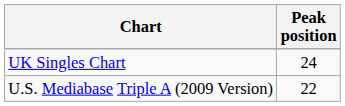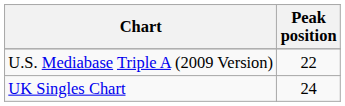rows swapped: UK Singles Chart <-> U.S. Mediabase Triple A (2009 Version)
